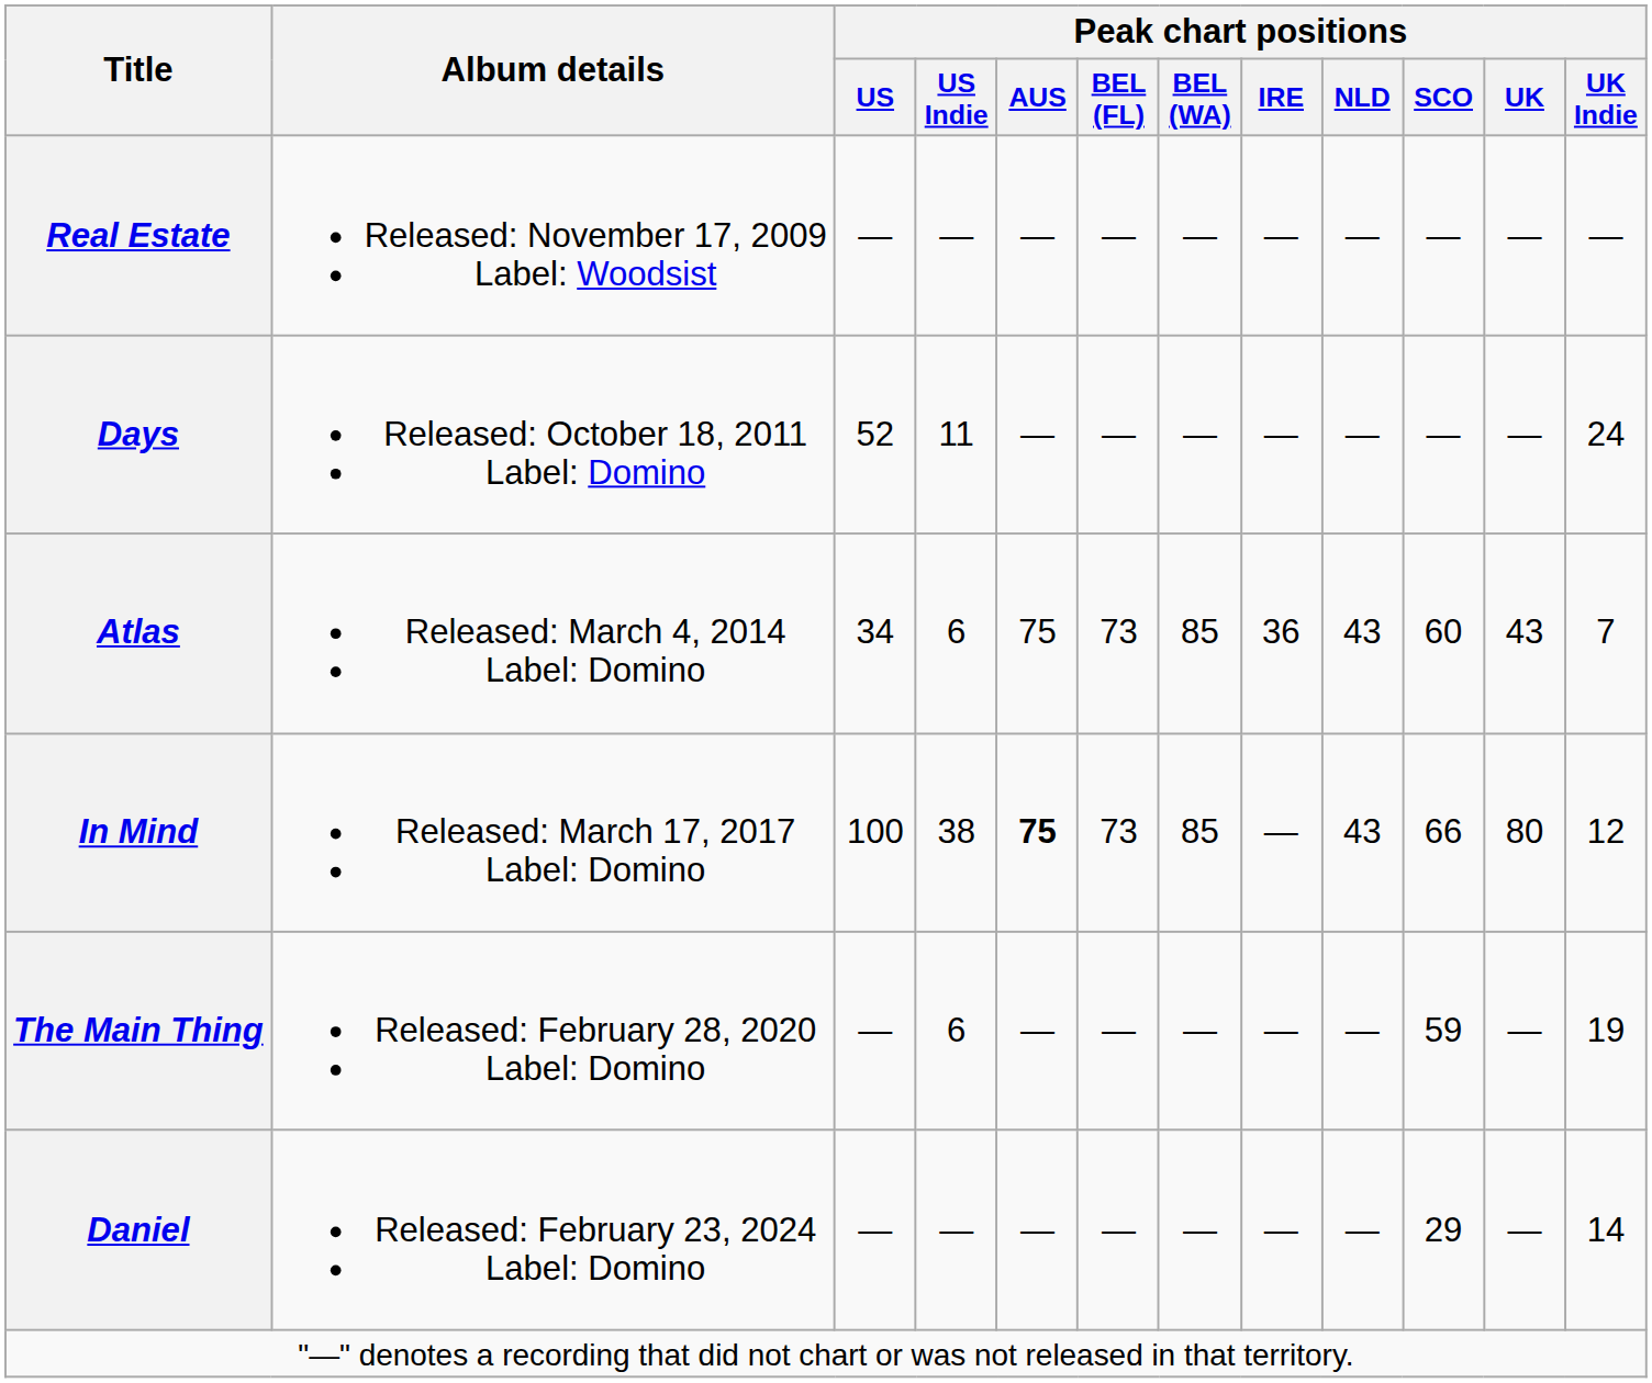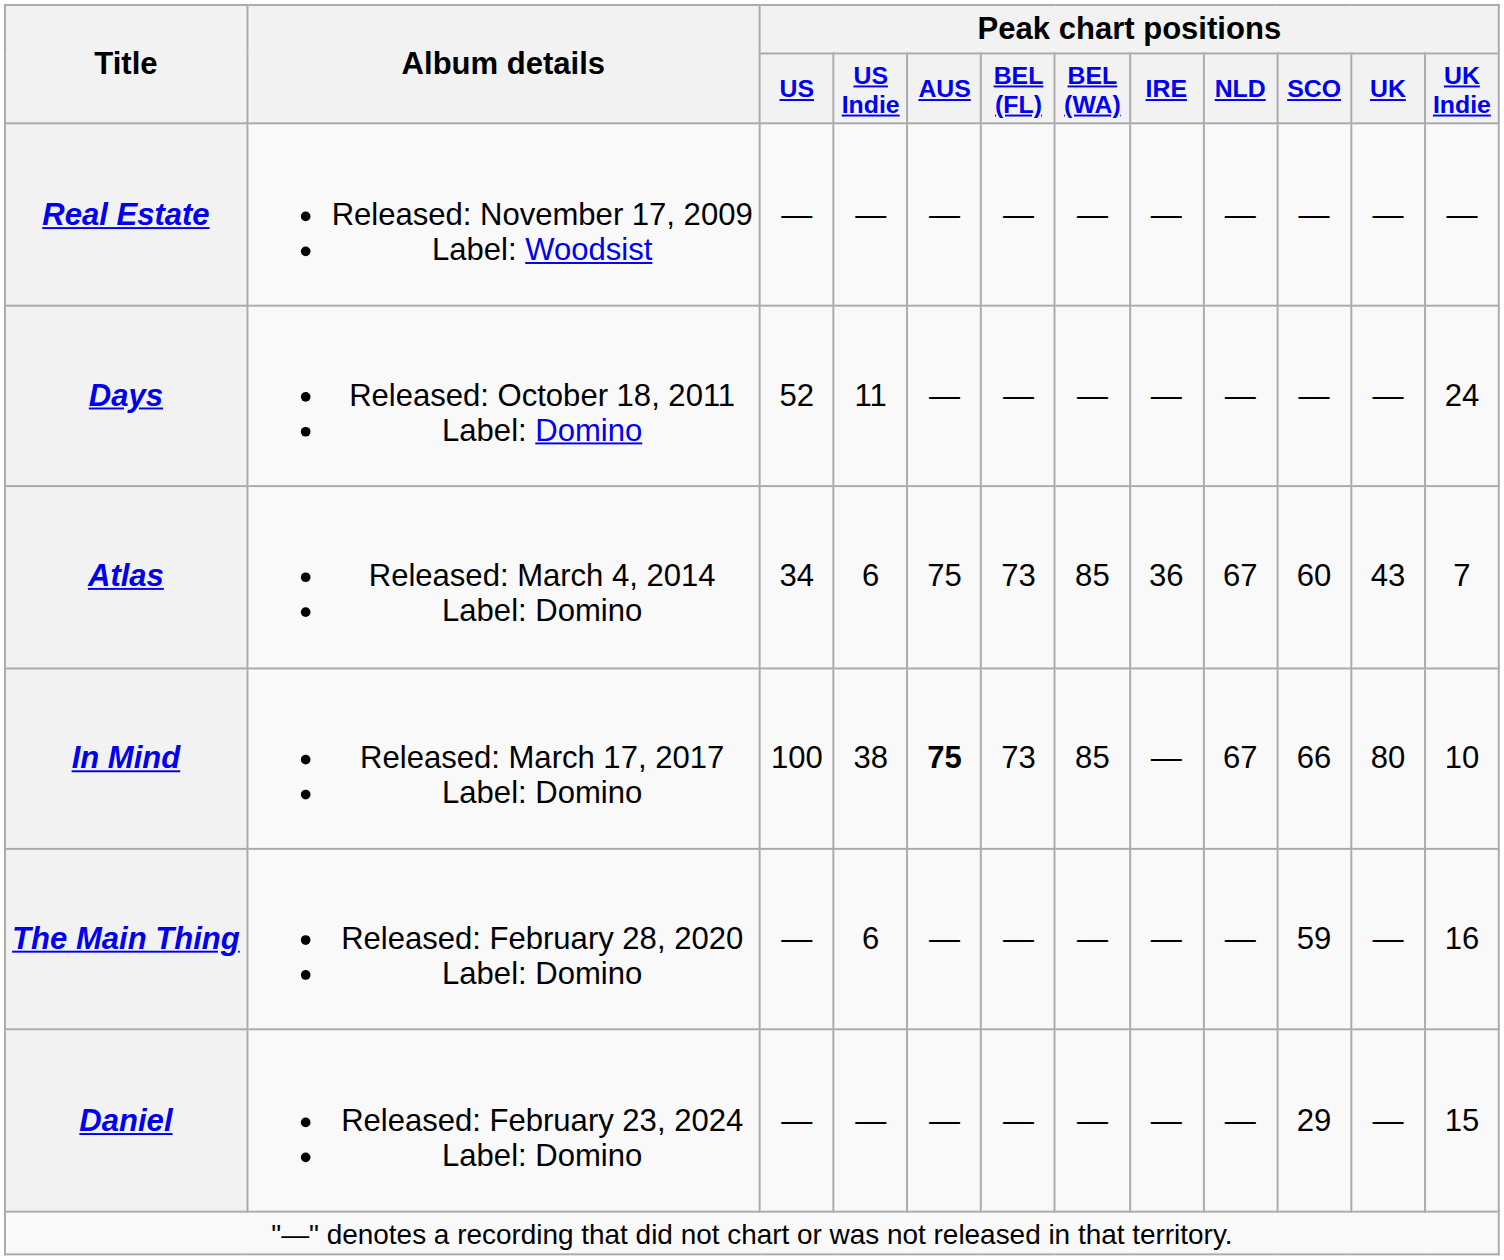Atlas | Peak chart positions / NLD: 43 -> 67
In Mind | Peak chart positions / NLD: 43 -> 67
In Mind | Peak chart positions / UK Indie: 12 -> 10
The Main Thing | Peak chart positions / UK Indie: 19 -> 16
Daniel | Peak chart positions / UK Indie: 14 -> 15
